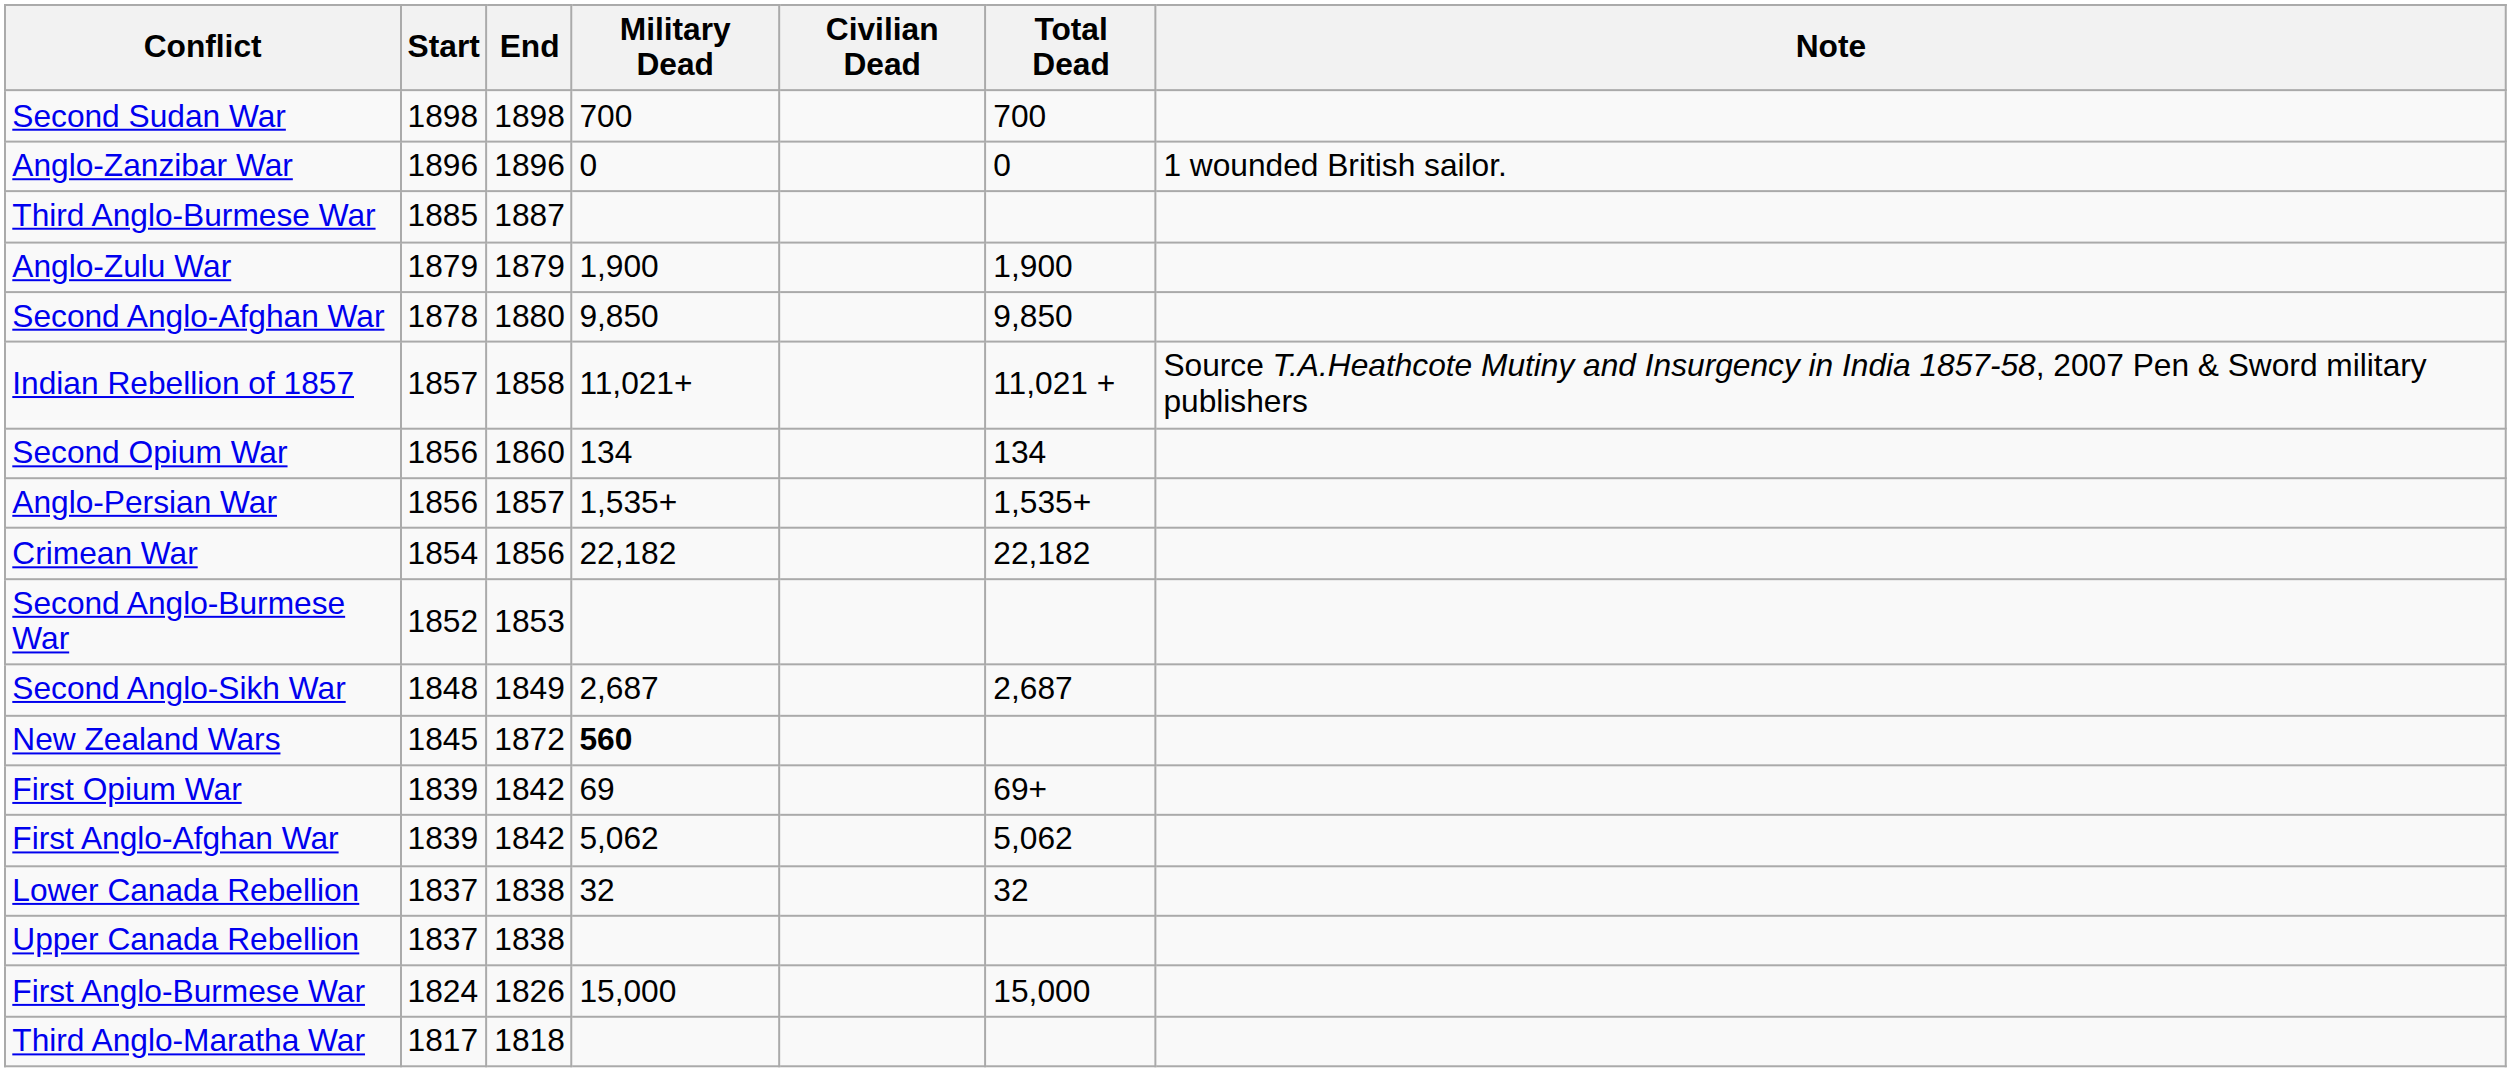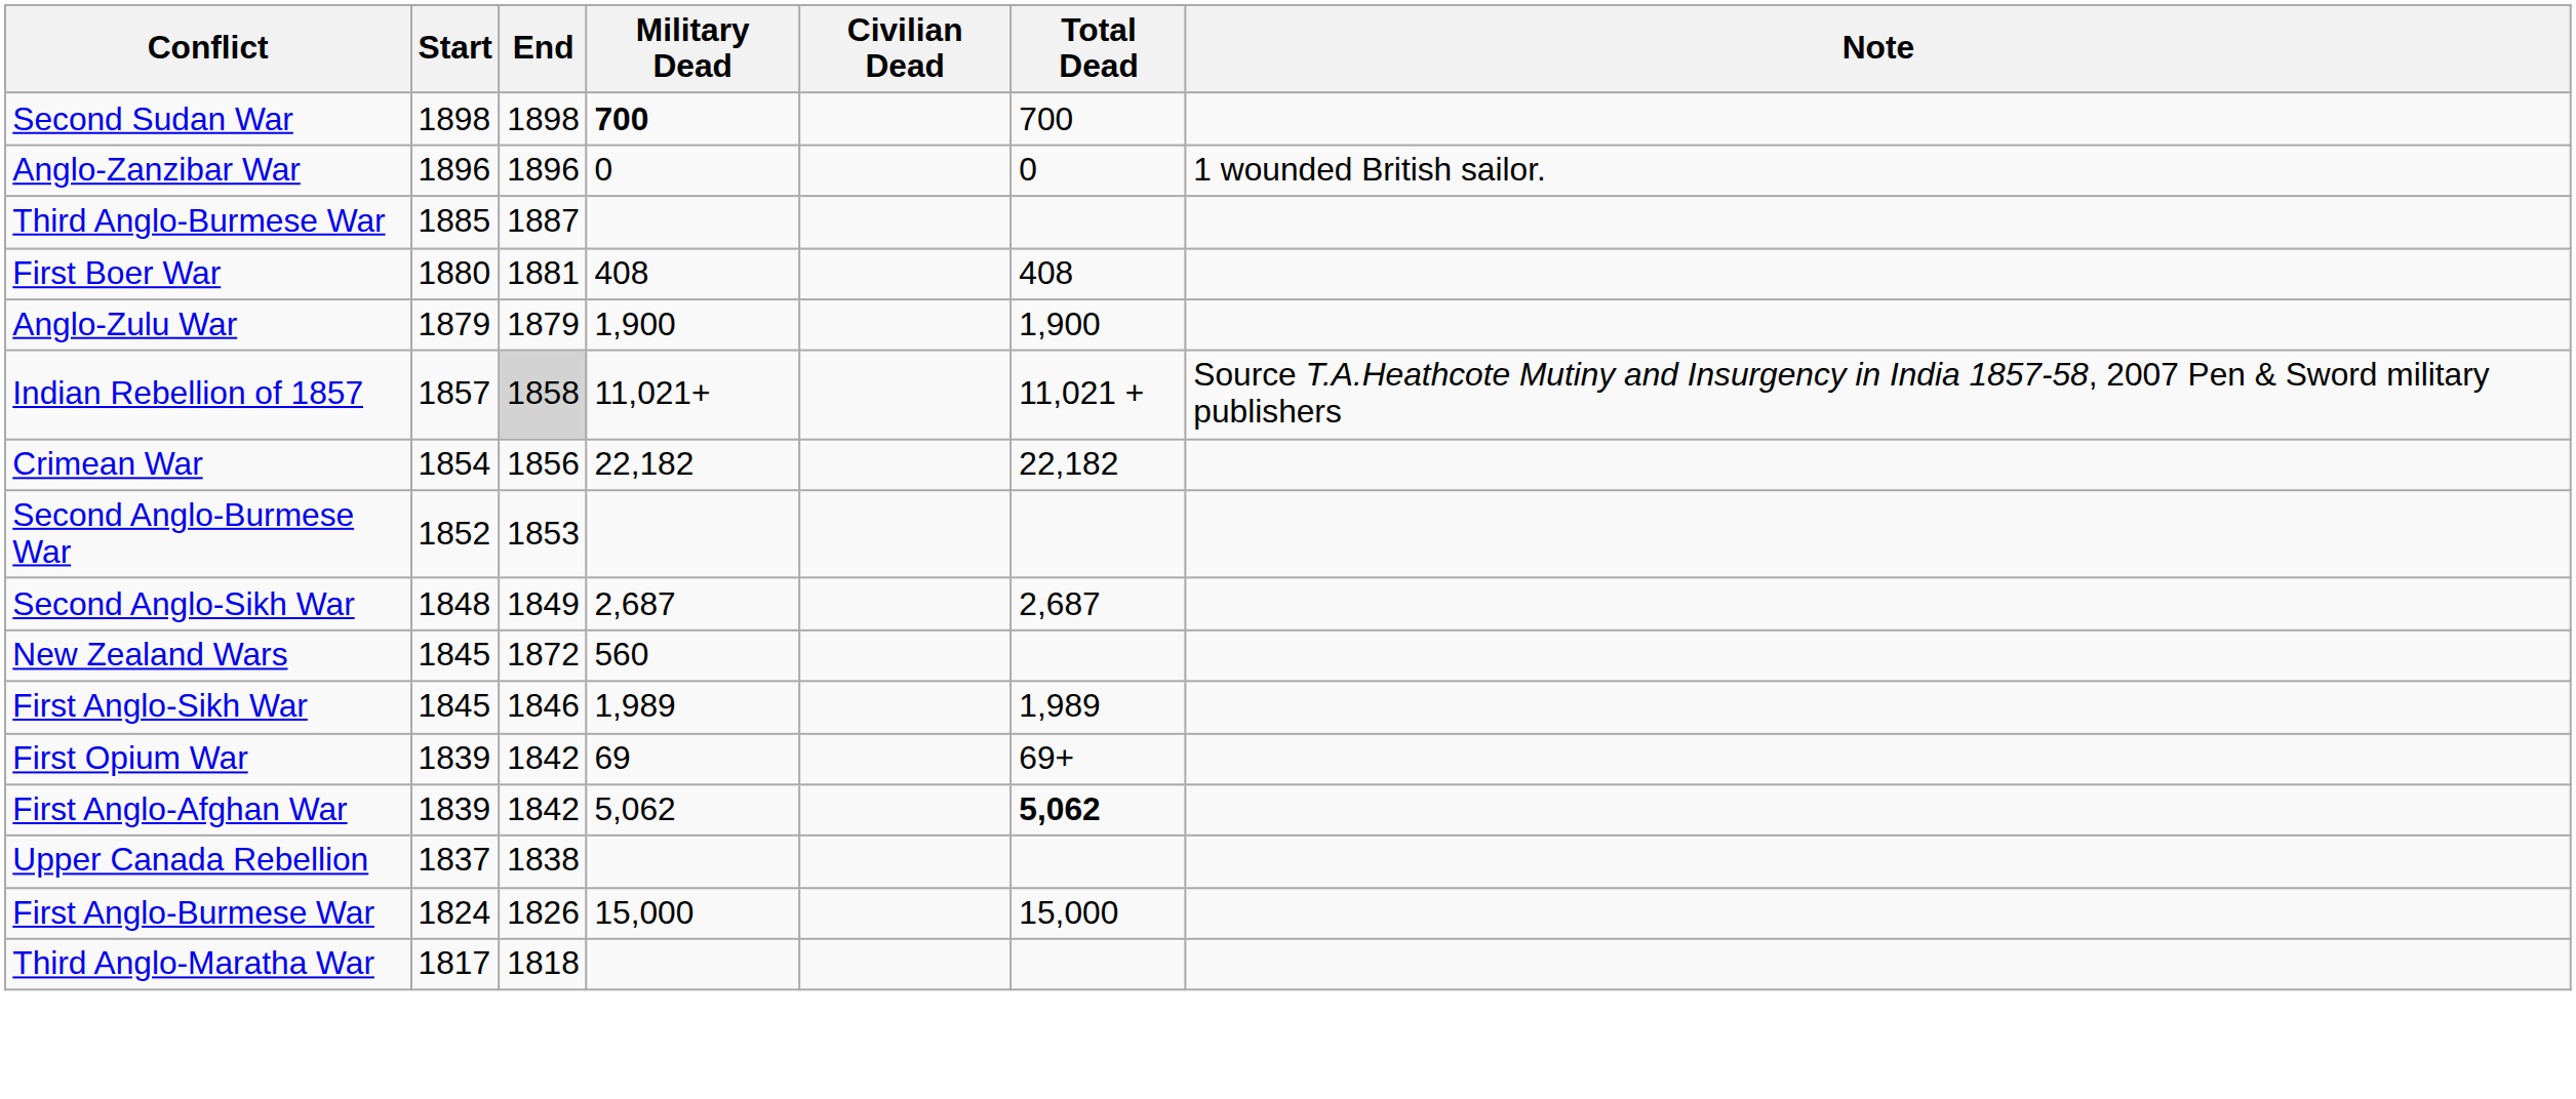Second Sudan War | Military Dead: normal -> bold
+ row: First Boer War | 1880 | 1881 | 408 | 408
- row: Second Anglo-Afghan War | 1878 | 1880 | 9,850 | 9,850
Indian Rebellion of 1857 | End: no background -> lightgrey background
- row: Second Opium War | 1856 | 1860 | 134 | 134
- row: Anglo-Persian War | 1856 | 1857 | 1,535+ | 1,535+
New Zealand Wars | Military Dead: bold -> normal
+ row: First Anglo-Sikh War | 1845 | 1846 | 1,989 | 1,989
First Anglo-Afghan War | Total Dead: normal -> bold
- row: Lower Canada Rebellion | 1837 | 1838 | 32 | 32
